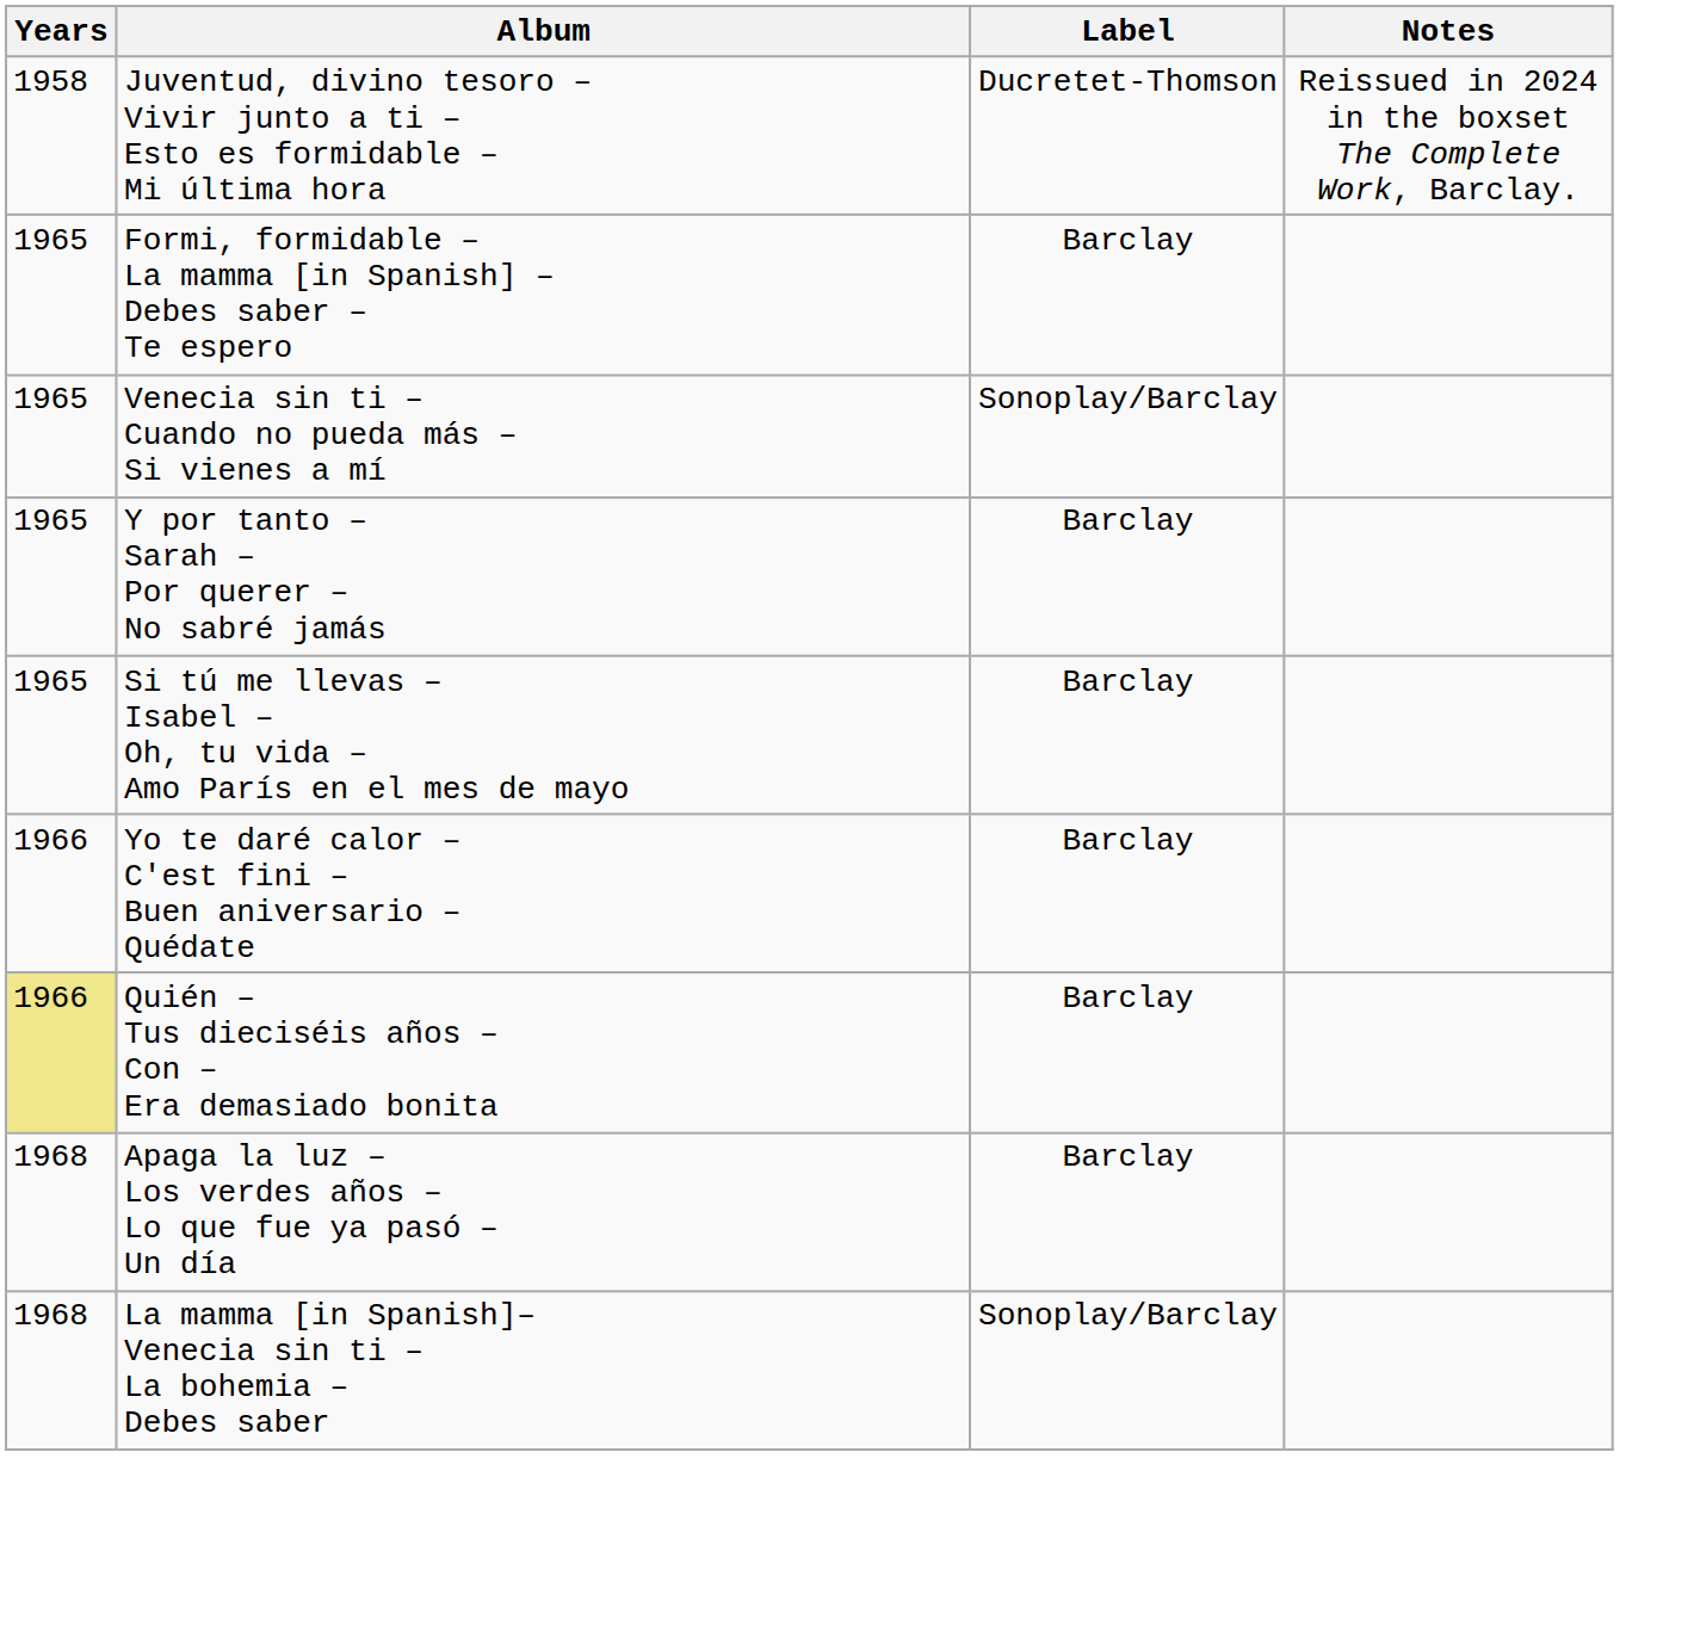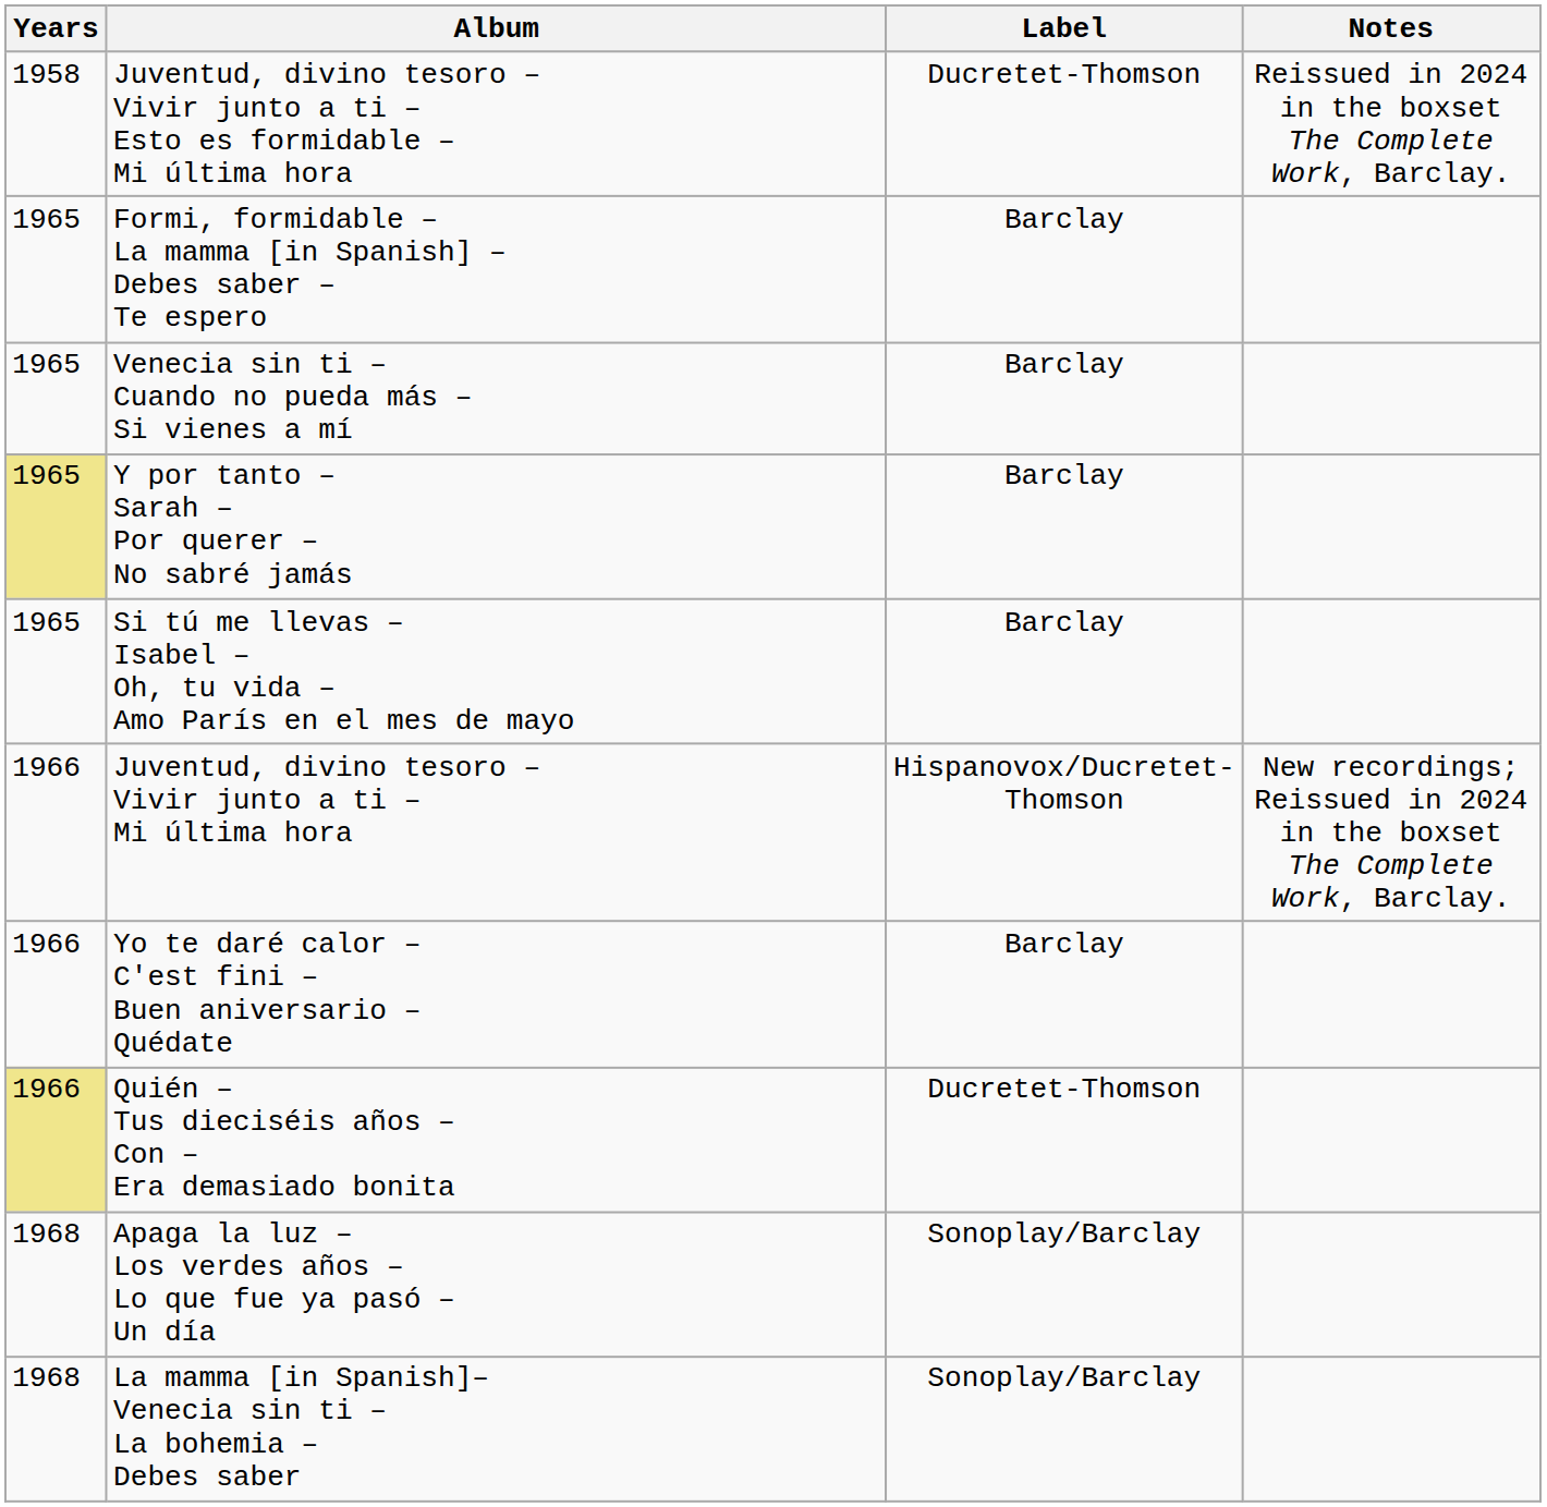Venecia sin ti – Cuando no pueda más – Si vienes a mí | Label: Sonoplay/Barclay -> Barclay
Y por tanto – Sarah – Por querer – No sabré jamás | Years: no background -> khaki background
+ row: 1966 | Juventud, divino tesoro – Vivir junto a ti – Mi última hora | Hispanovox/Ducretet-Thomson | New recordings; Reissued in 2024 in the boxset The Complete Work, Barclay.
Quién – Tus dieciséis años – Con – Era demasiado bonita | Label: Barclay -> Ducretet-Thomson
Apaga la luz – Los verdes años – Lo que fue ya pasó – Un día | Label: Barclay -> Sonoplay/Barclay
